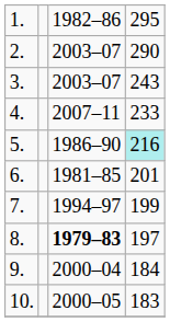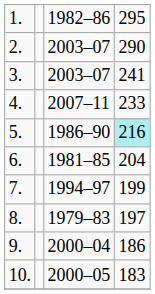3. | column 4: 243 -> 241
6. | column 4: 201 -> 204
8. | column 3: bold -> normal
9. | column 4: 184 -> 186
